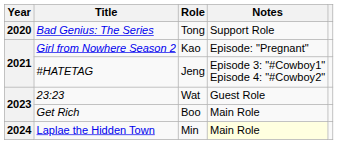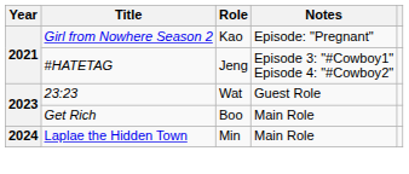- row: 2020 | Bad Genius: The Series | Tong | Support Role
Laplae the Hidden Town | Notes: lightyellow background -> no background
